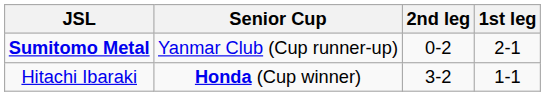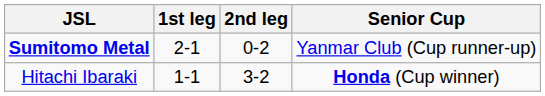columns swapped: 1st leg <-> Senior Cup
